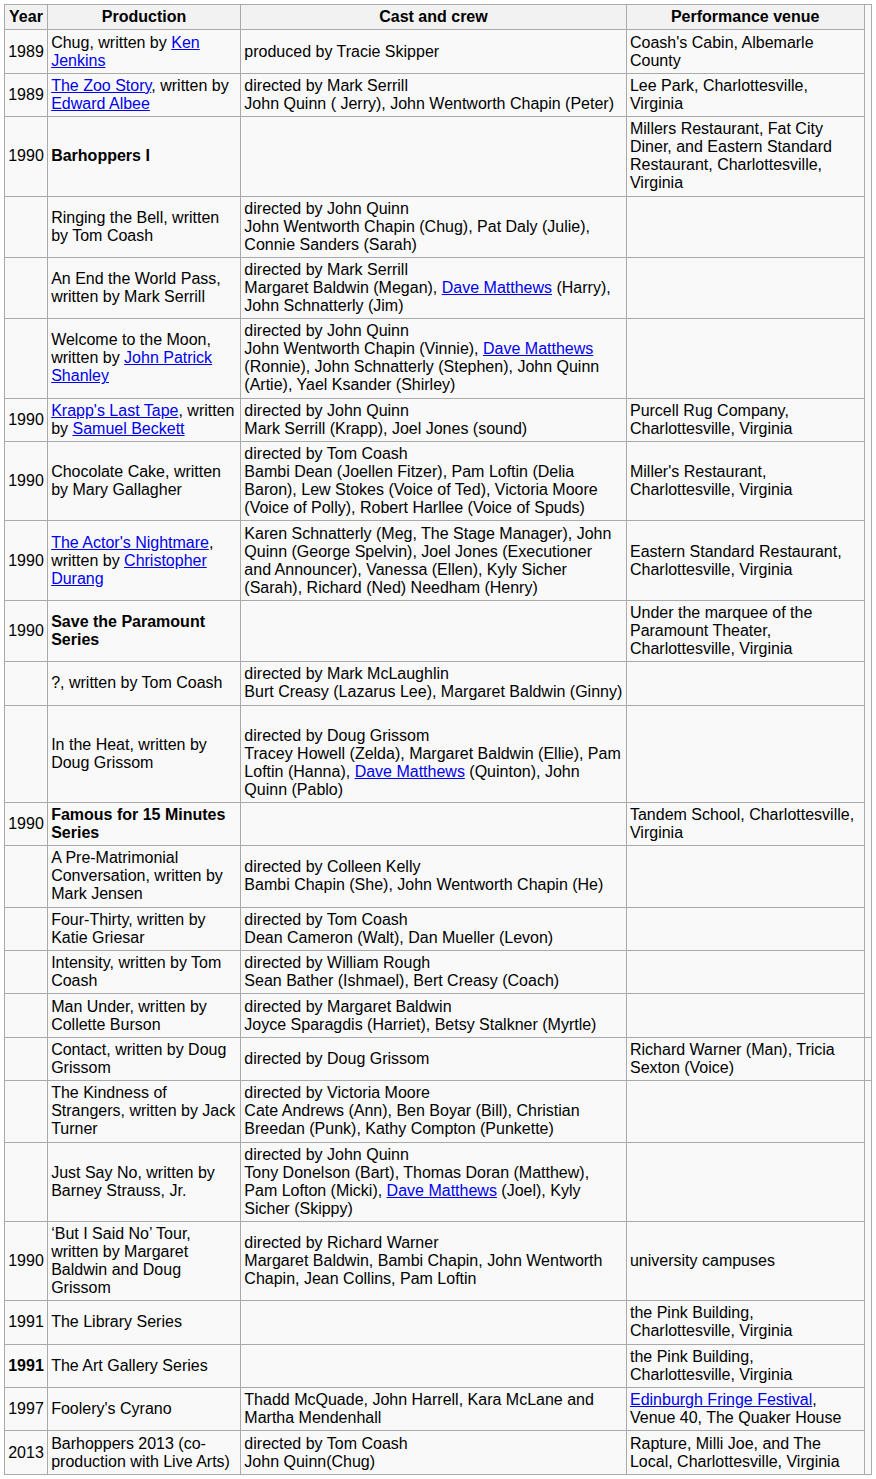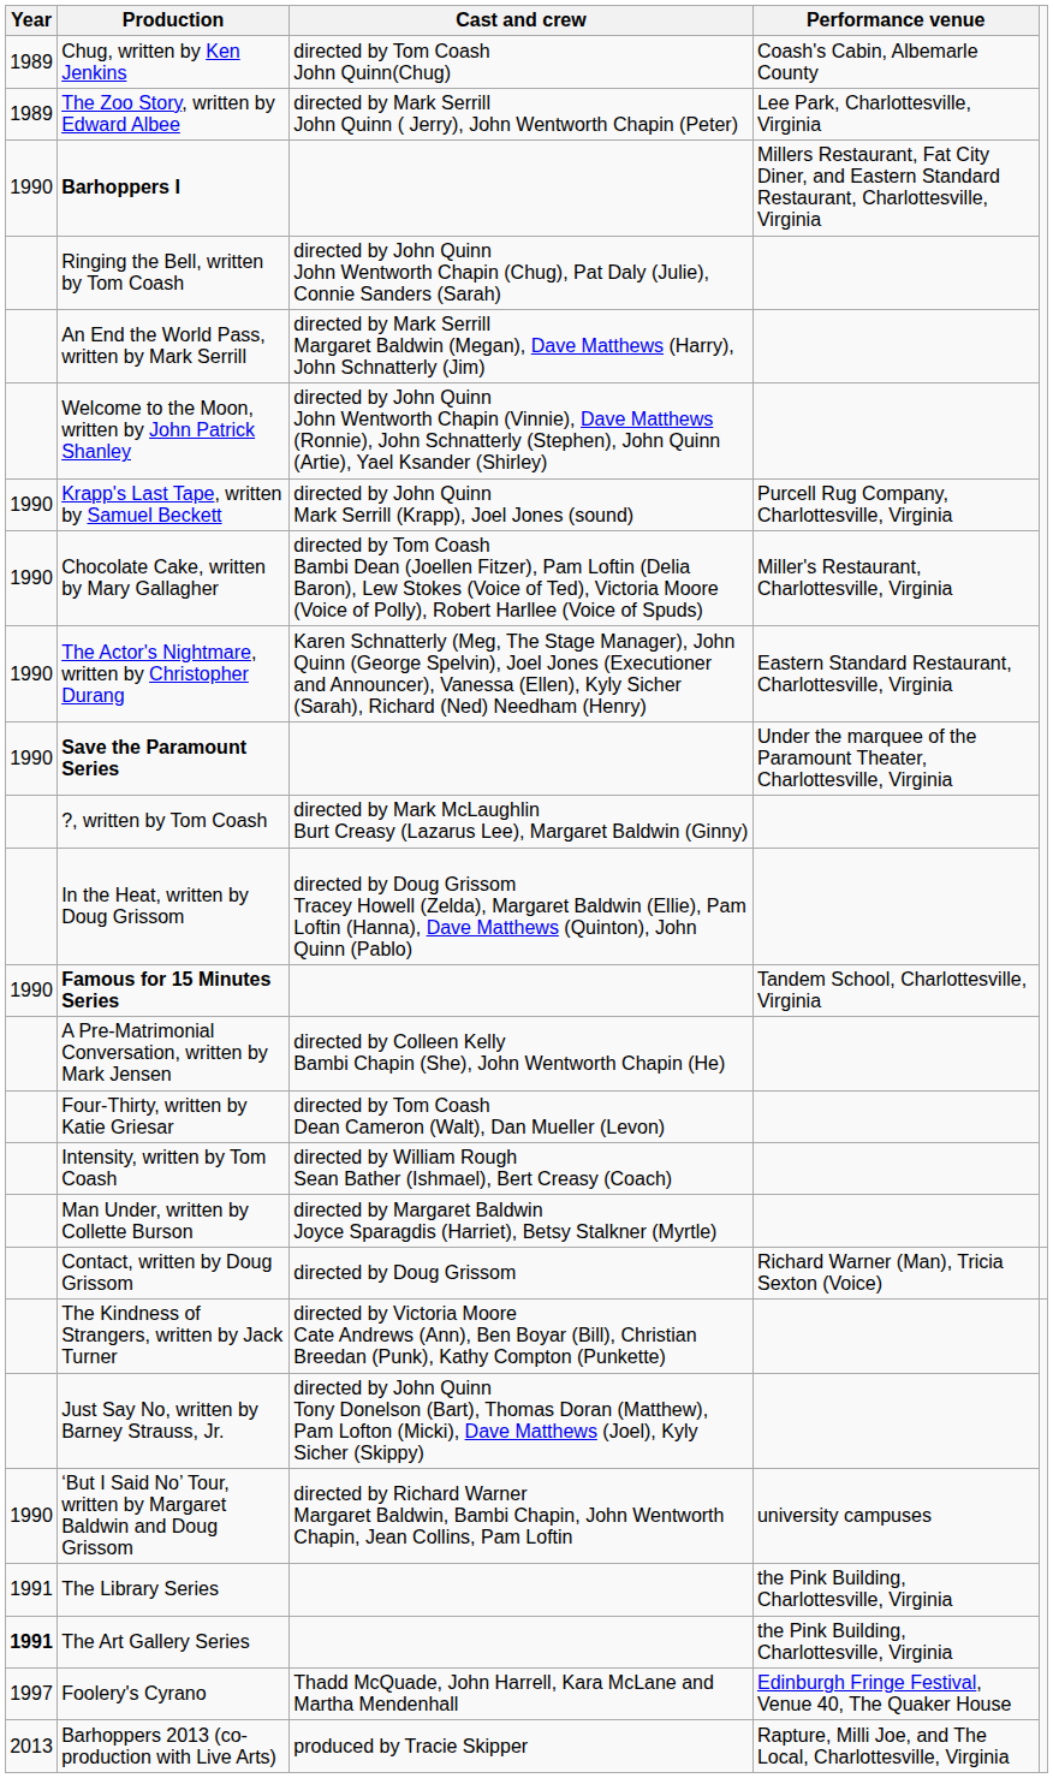Chug, written by Ken Jenkins | Cast and crew: produced by Tracie Skipper -> directed by Tom Coash John Quinn(Chug)
Barhoppers 2013 (co-production with Live Arts) | Cast and crew: directed by Tom Coash John Quinn(Chug) -> produced by Tracie Skipper
